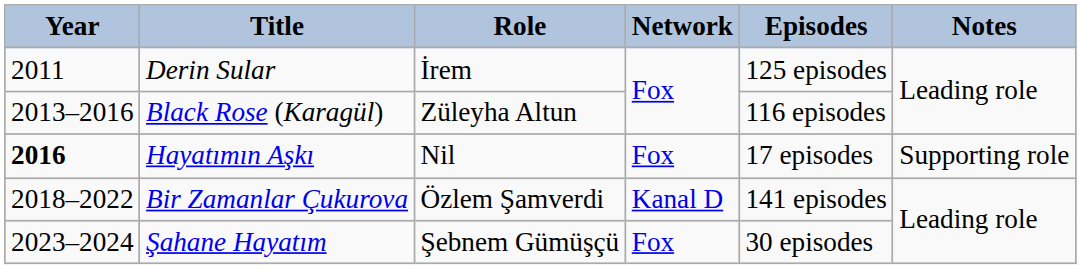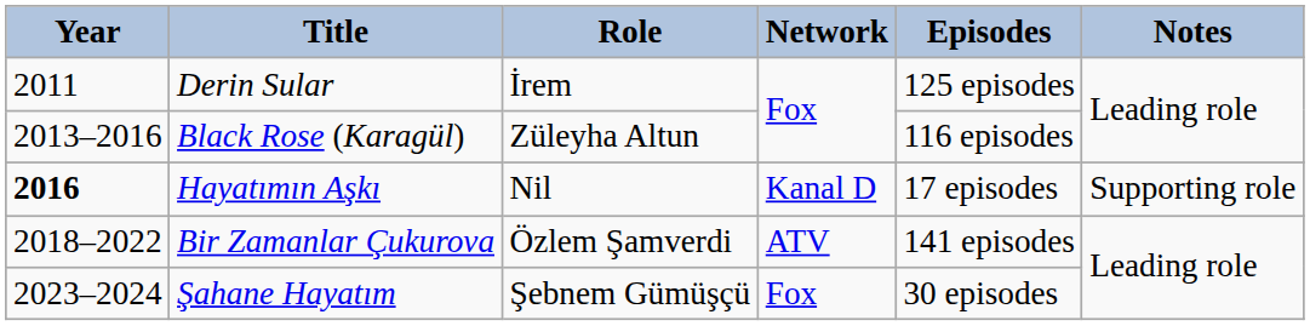Hayatımın Aşkı | Network: Fox -> Kanal D
Bir Zamanlar Çukurova | Network: Kanal D -> ATV
